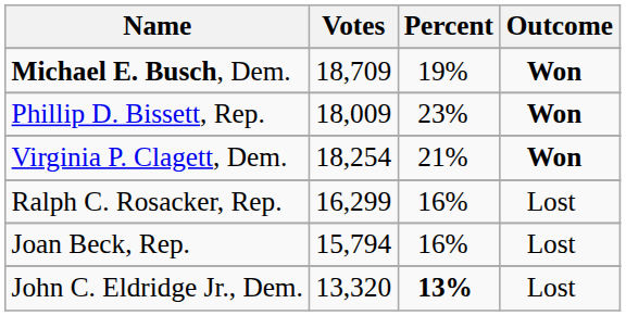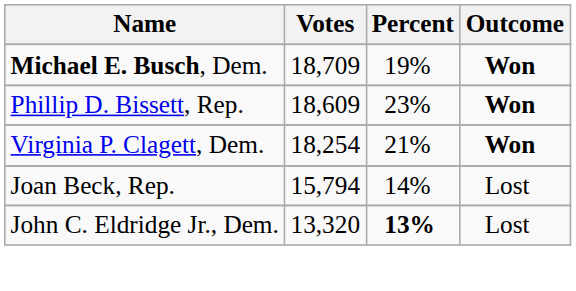Phillip D. Bissett, Rep. | Votes: 18,009 -> 18,609
- row: Ralph C. Rosacker, Rep. | 16,299 | 16% | Lost
Joan Beck, Rep. | Percent: 16% -> 14%
